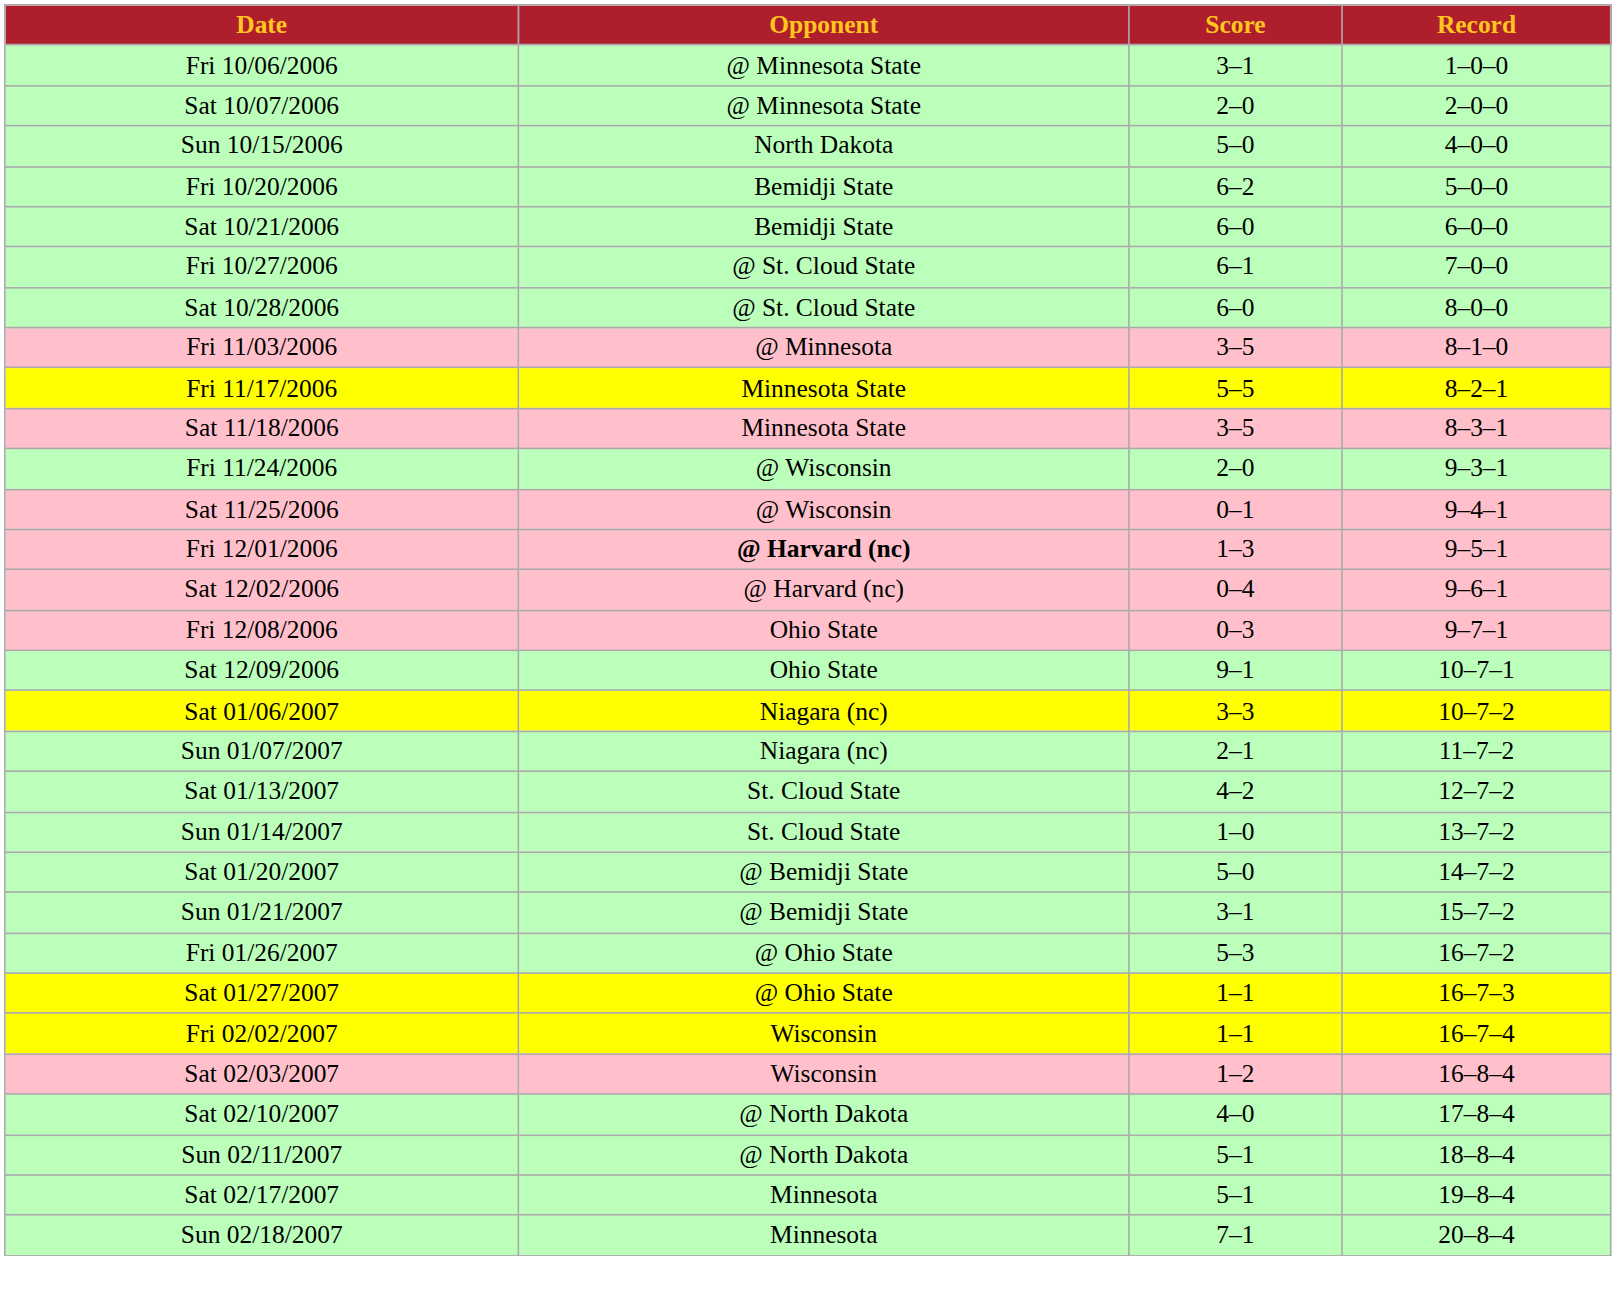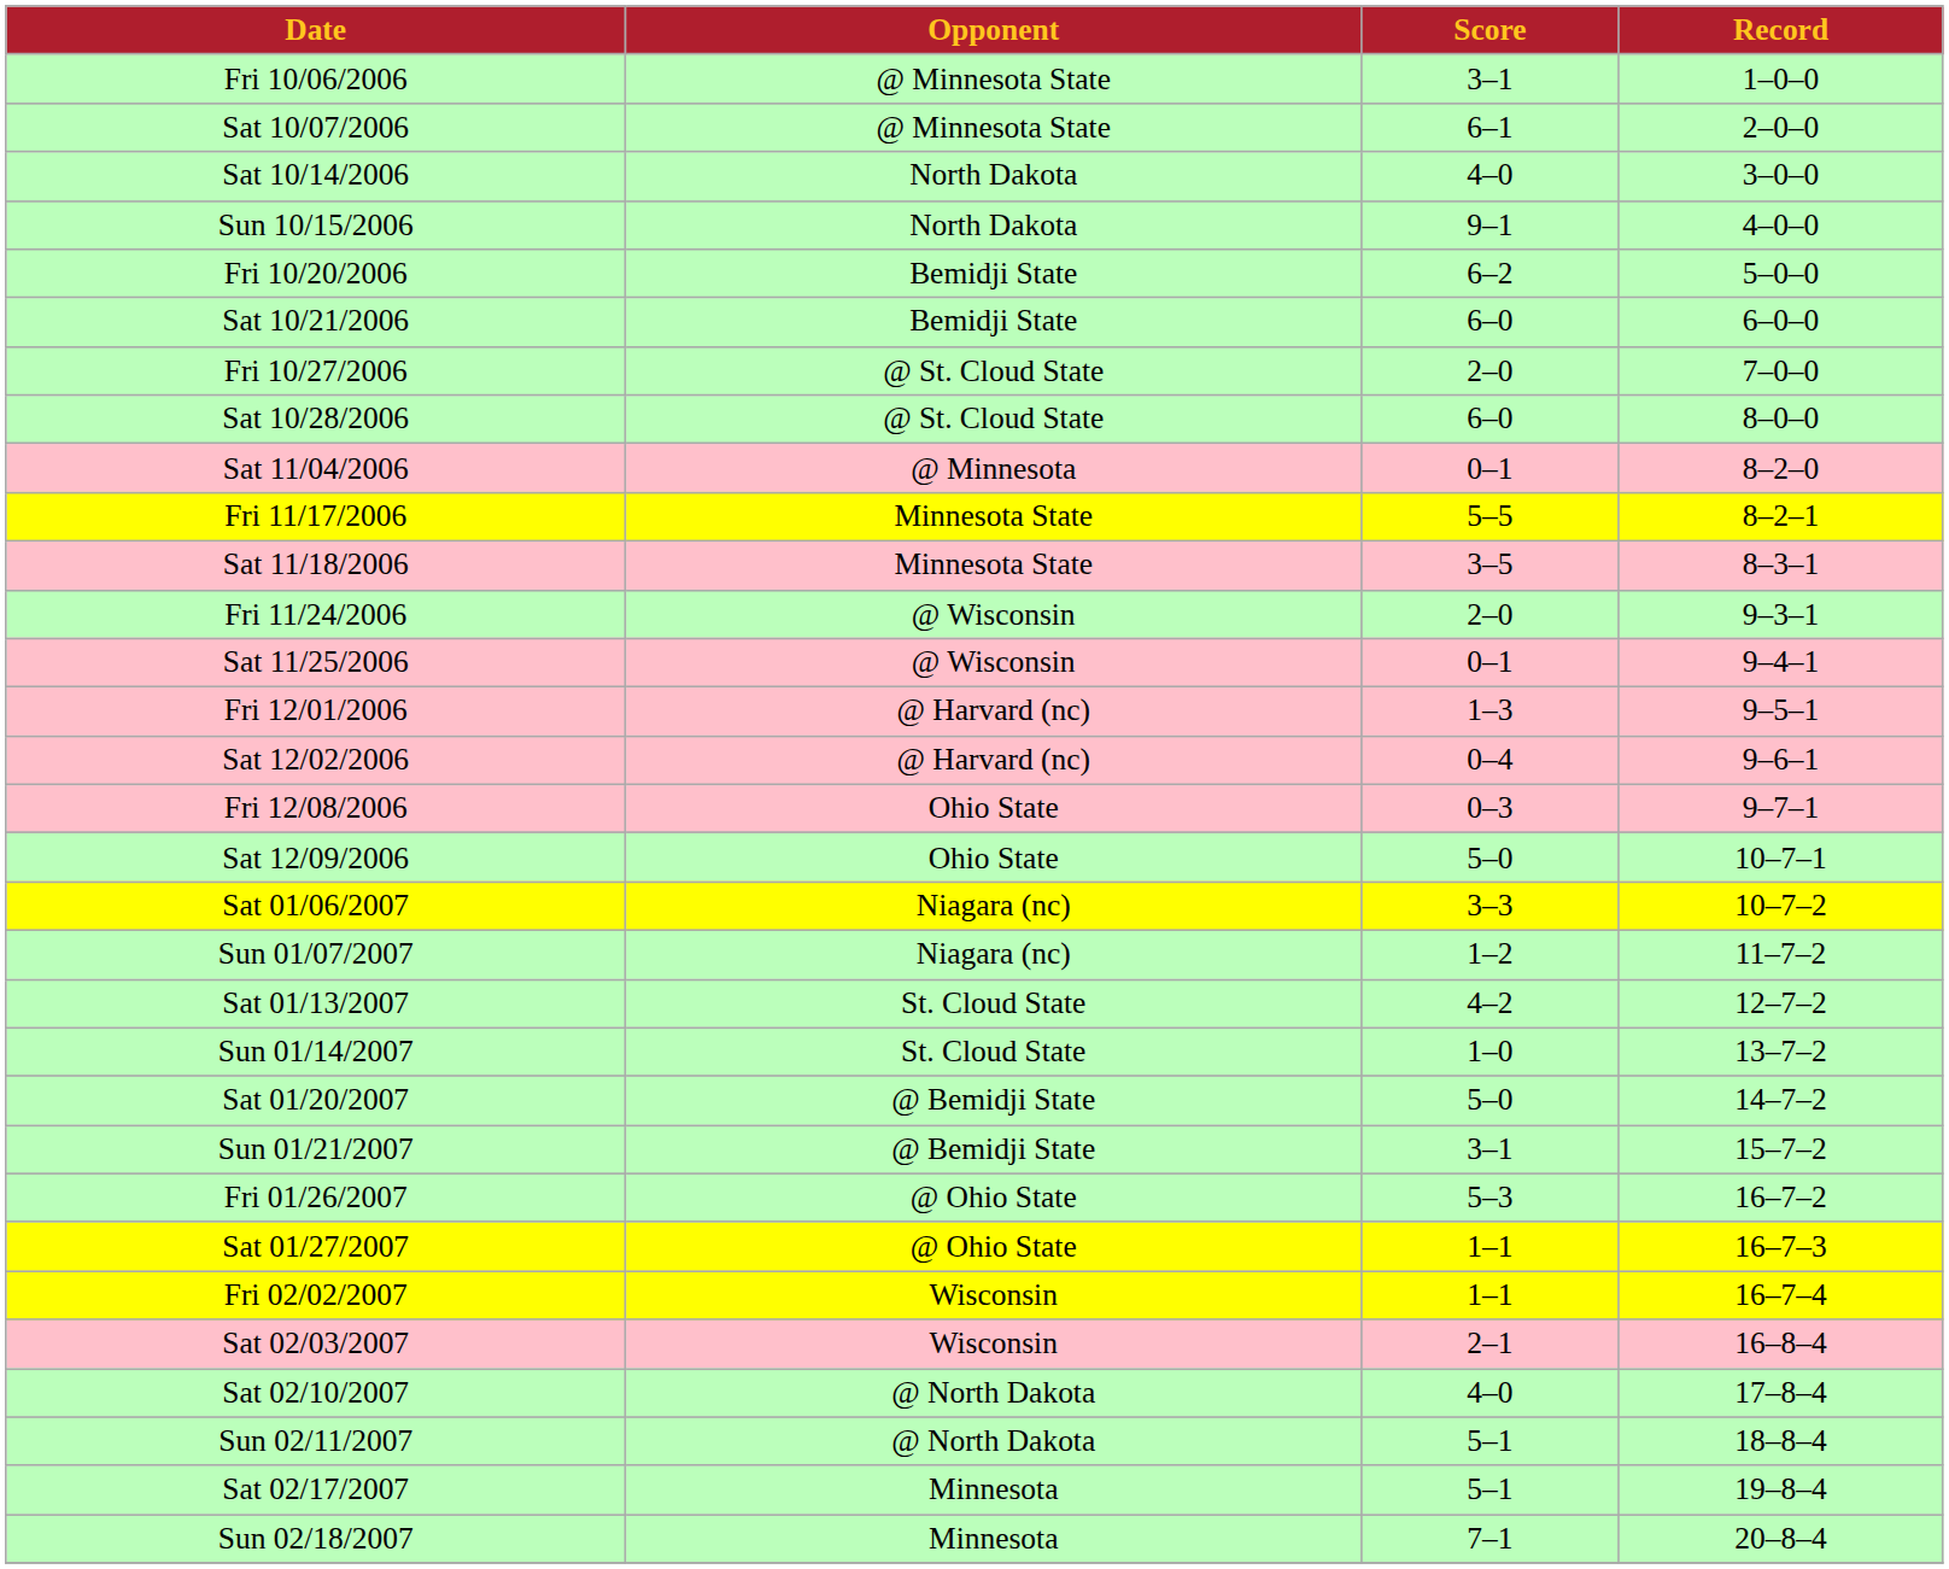Sat 10/07/2006 | Score: 2–0 -> 6–1
+ row: Sat 10/14/2006 | North Dakota | 4–0 | 3–0–0
Sun 10/15/2006 | Score: 5–0 -> 9–1
Fri 10/27/2006 | Score: 6–1 -> 2–0
- row: Fri 11/03/2006 | @ Minnesota | 3–5 | 8–1–0
+ row: Sat 11/04/2006 | @ Minnesota | 0–1 | 8–2–0
Fri 12/01/2006 | Opponent: bold -> normal
Sat 12/09/2006 | Score: 9–1 -> 5–0
Sun 01/07/2007 | Score: 2–1 -> 1–2
Sat 02/03/2007 | Score: 1–2 -> 2–1
